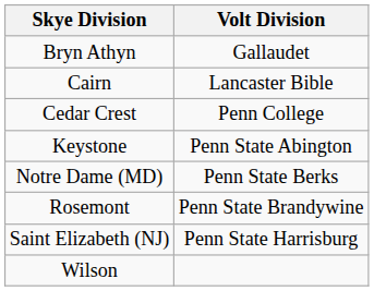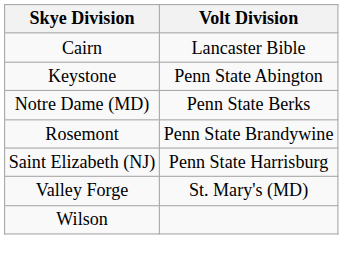- row: Bryn Athyn | Gallaudet
- row: Cedar Crest | Penn College
+ row: Valley Forge | St. Mary's (MD)
